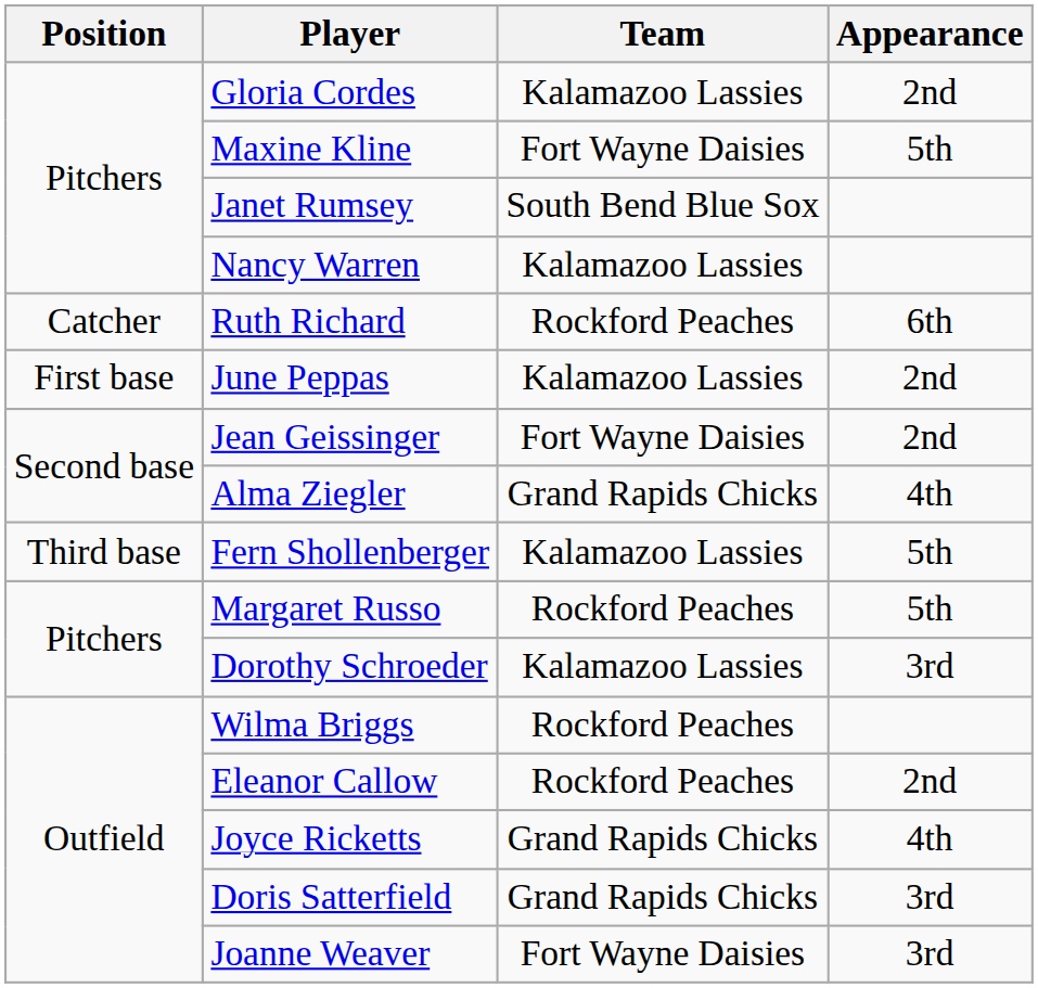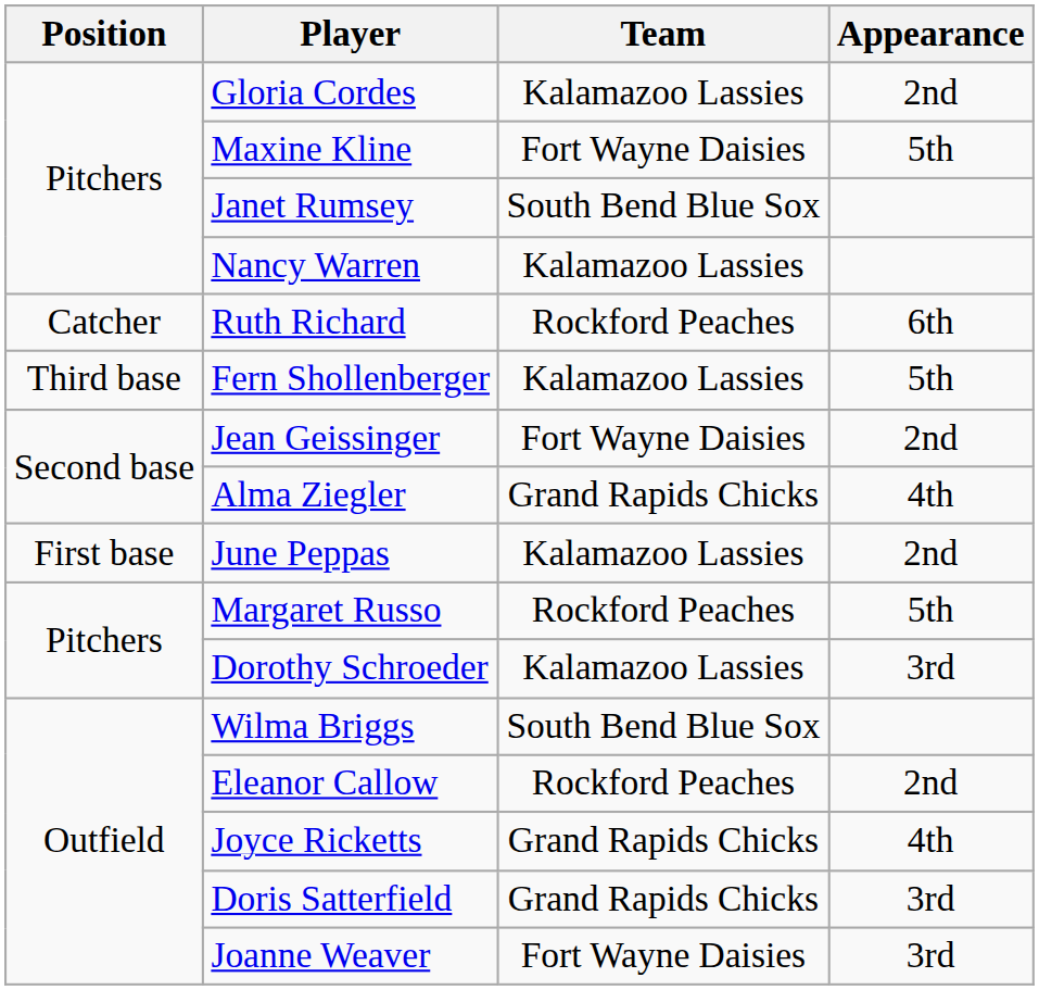rows swapped: June Peppas <-> Fern Shollenberger
Wilma Briggs | Team: Rockford Peaches -> South Bend Blue Sox
